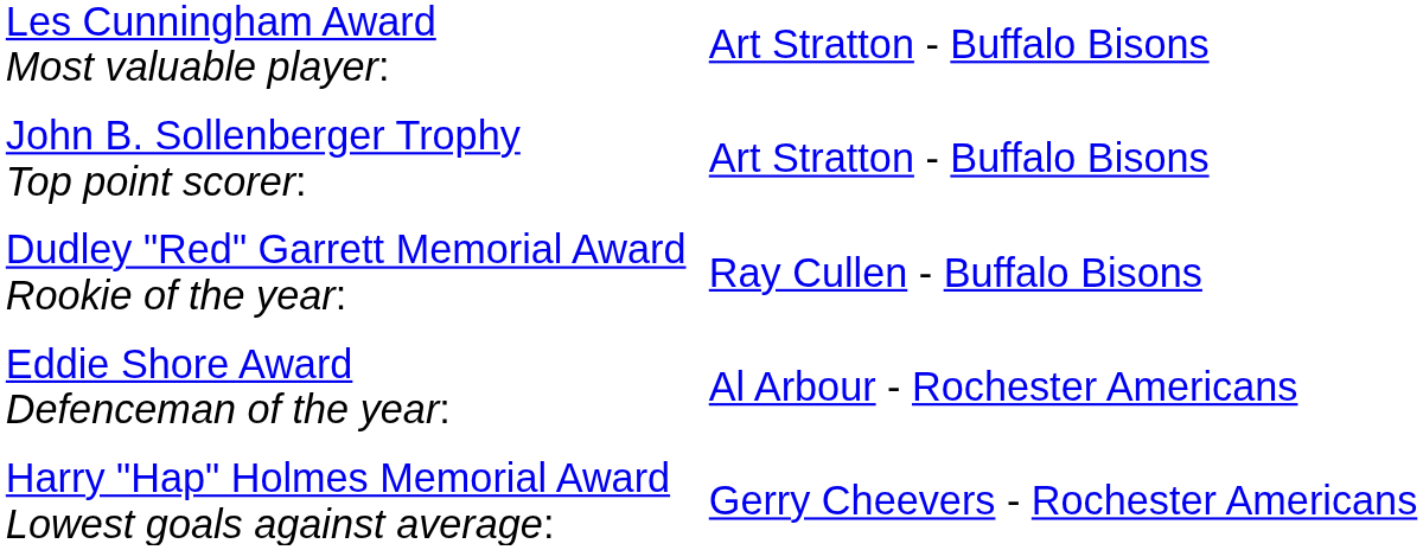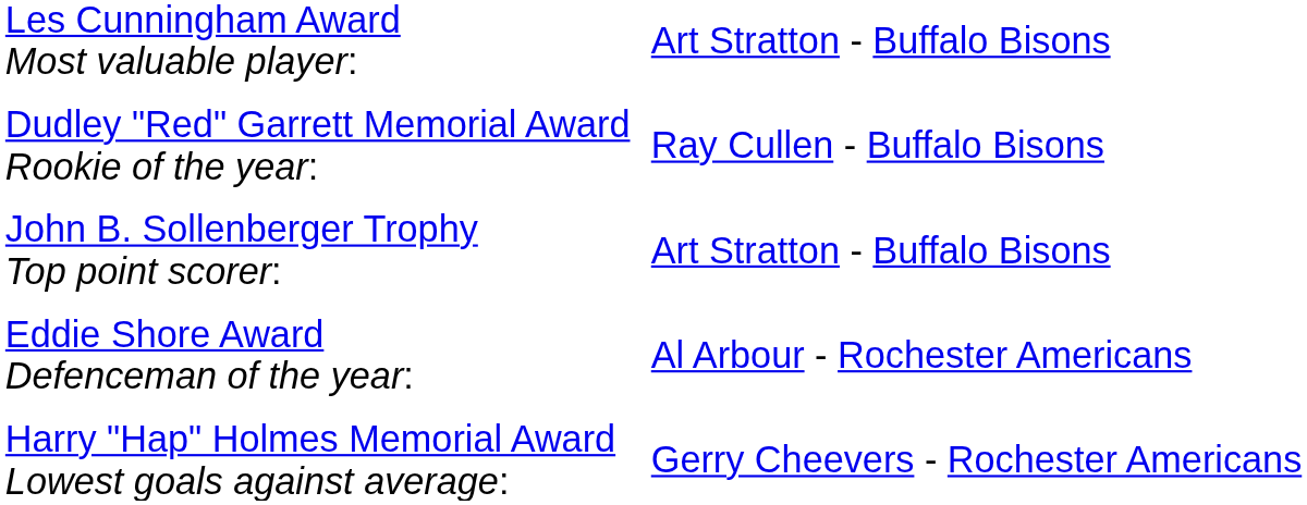rows swapped: John B. Sollenberger Trophy Top point scorer: <-> Dudley "Red" Garrett Memorial Award Rookie of the year:
